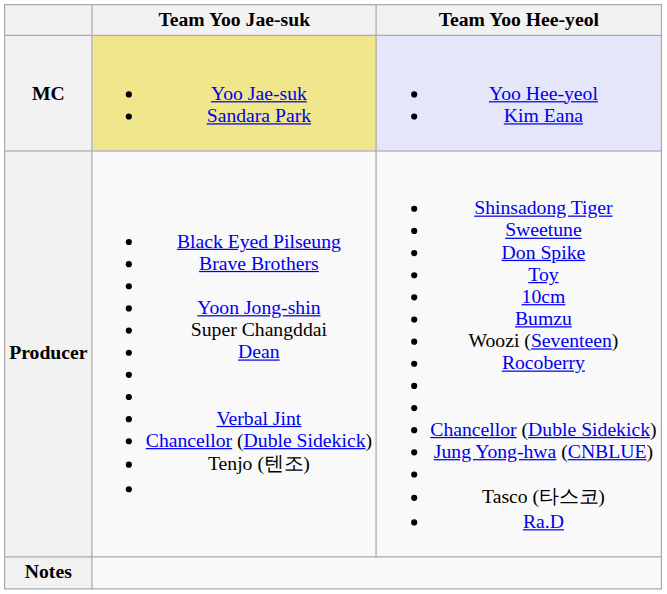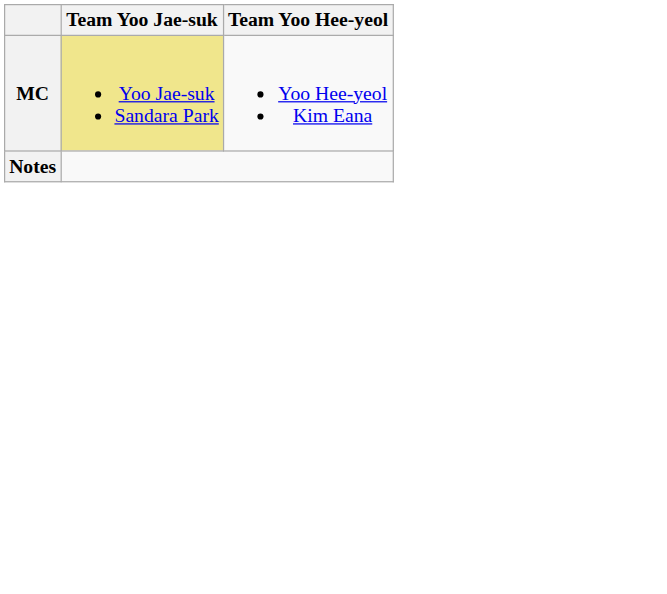MC | Team Yoo Hee-yeol: lavender background -> no background
- row: Producer | Black Eyed Pilseung Brave Brothers Yoon Jong-shin Super Changddai Dean Verbal Jint Chancellor (Duble Sidekick) Tenjo (텐조) | Shinsadong Tiger Sweetune Don Spike Toy 10cm Bumzu Woozi (Seventeen) Rocoberry Chancellor (Duble Sidekick) Jung Yong-hwa (CNBLUE) Tasco (타스코) Ra.D
